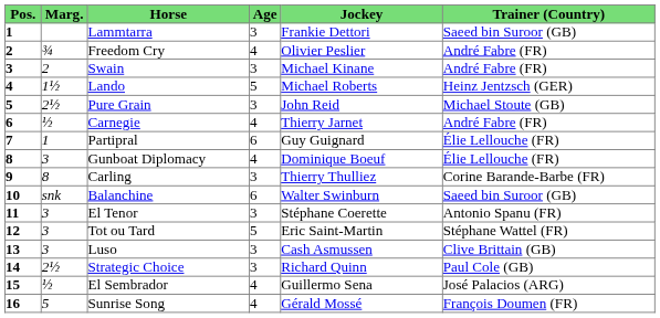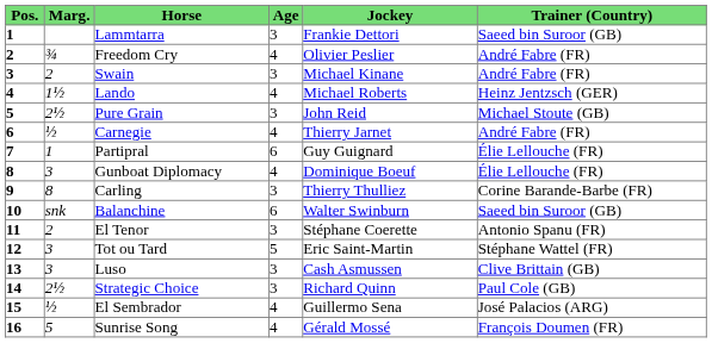Lando | Age: 5 -> 4
El Tenor | Marg.: 3 -> 2
